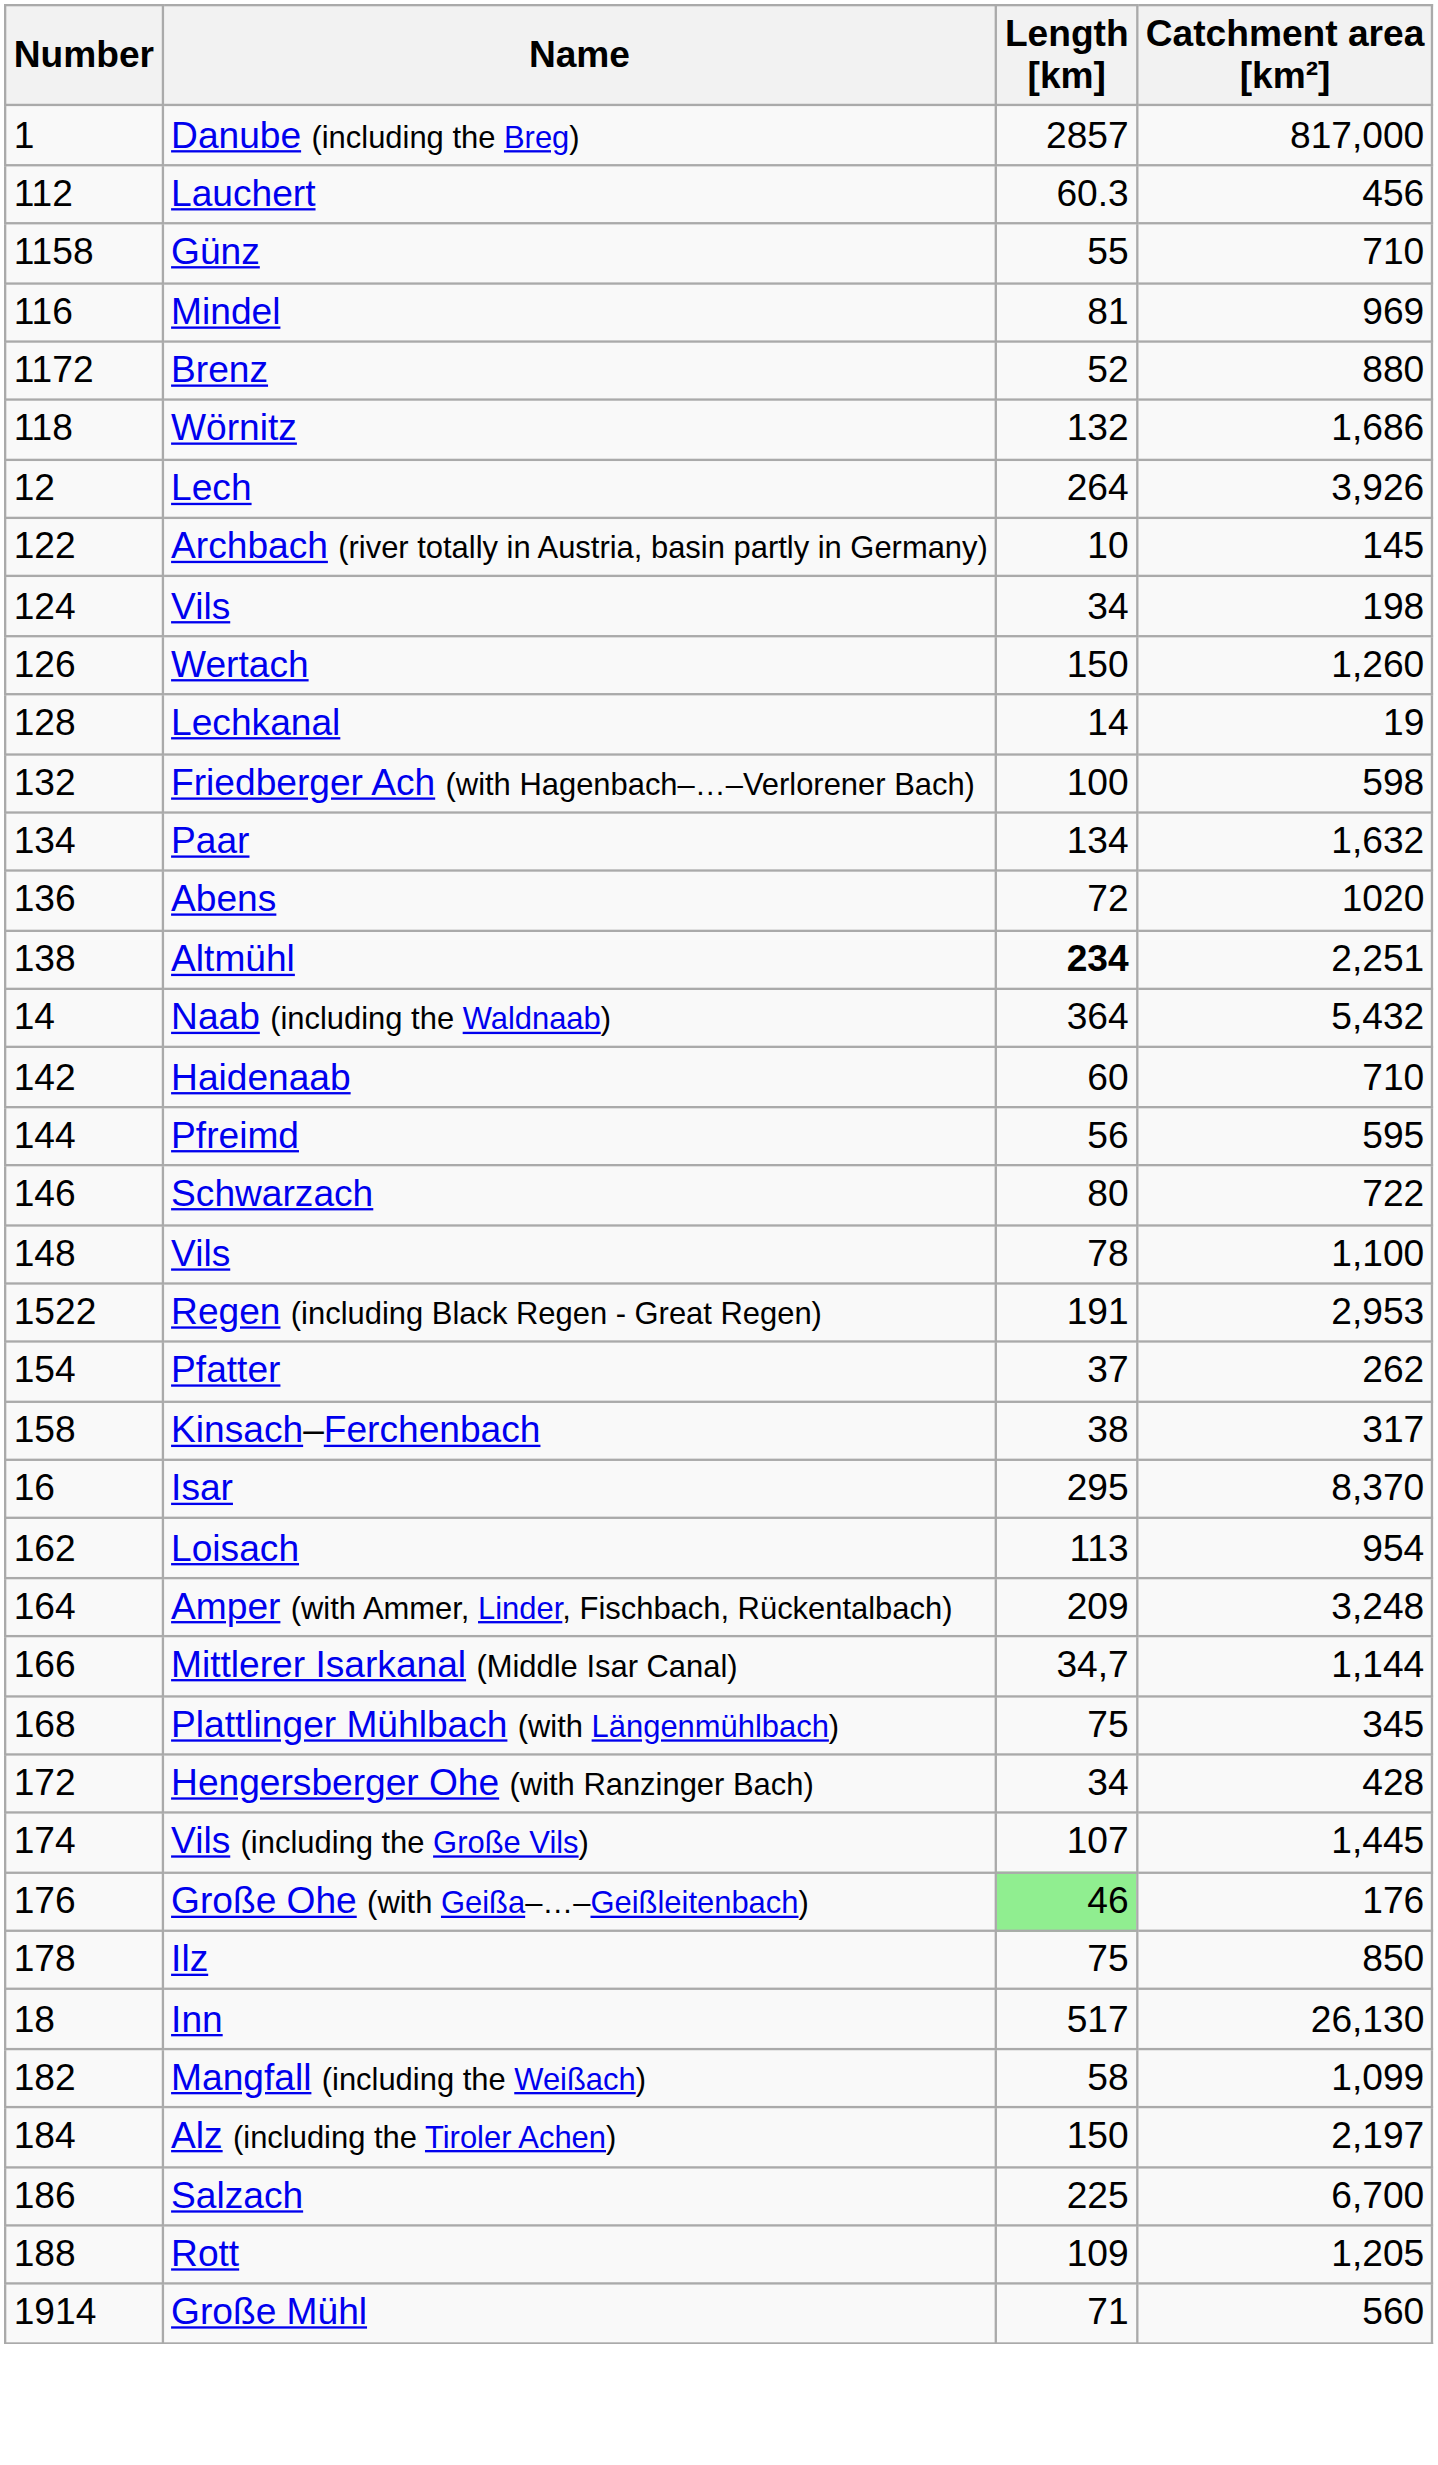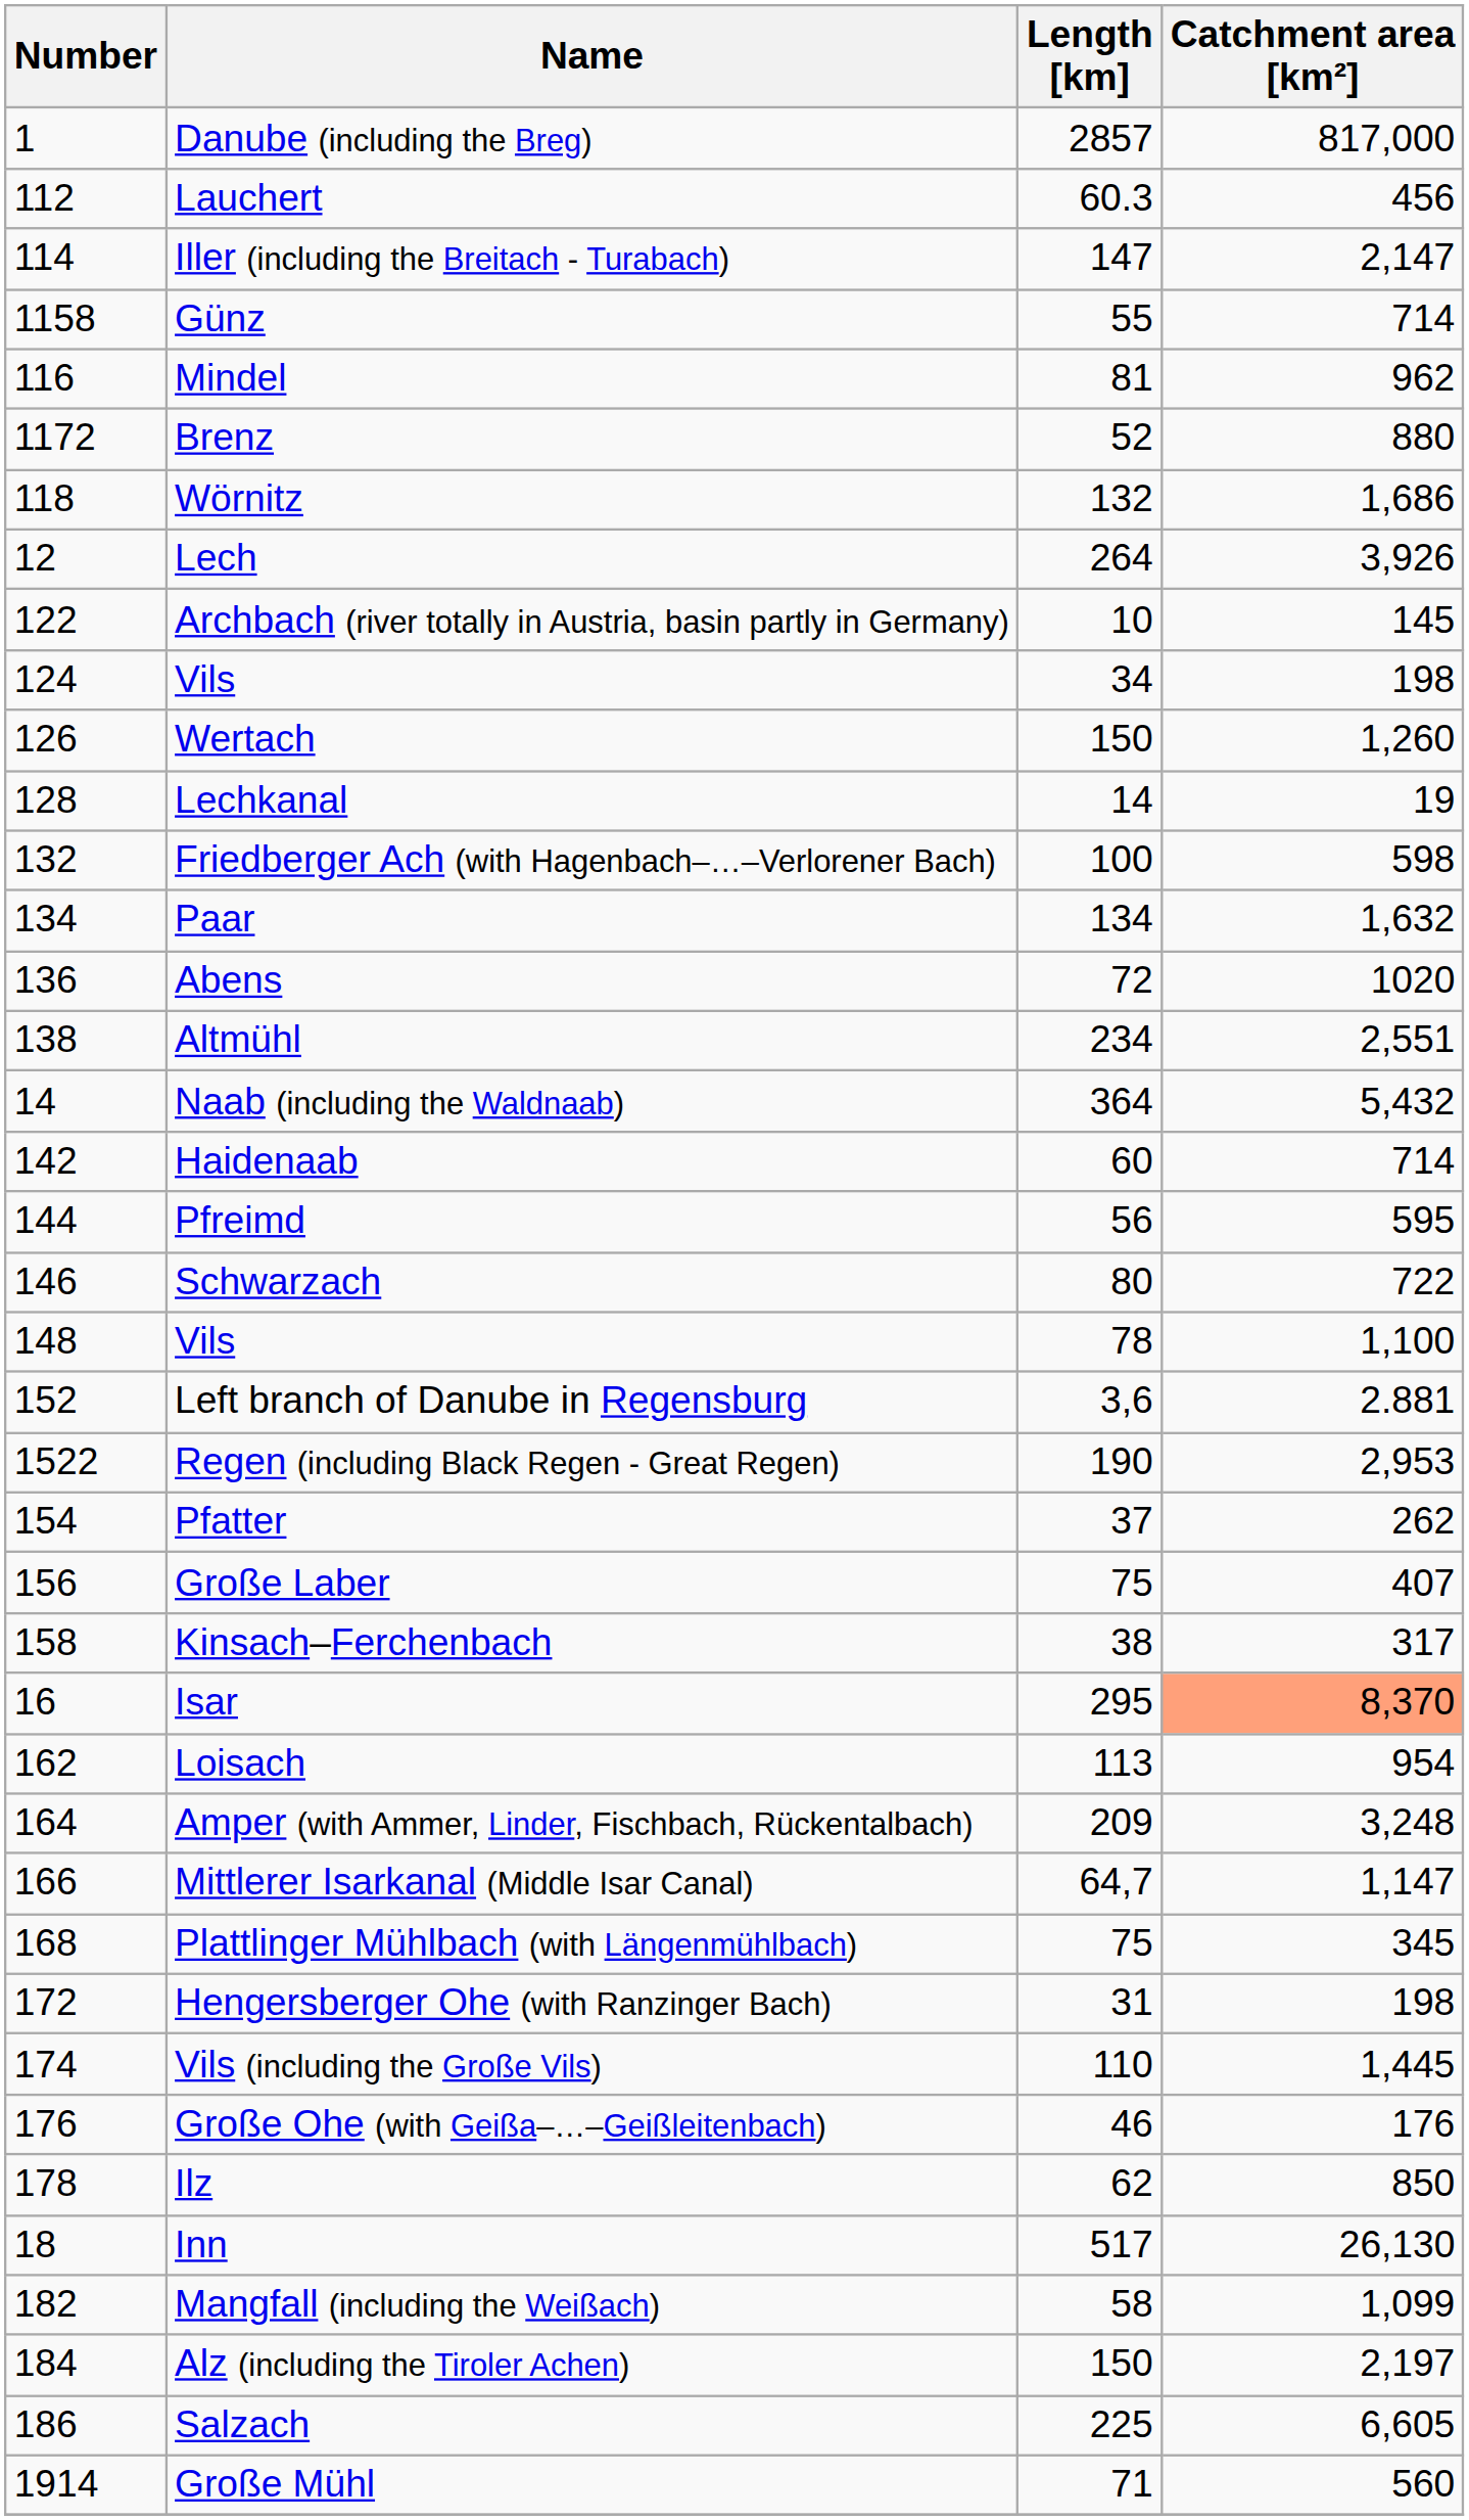+ row: 114 | Iller (including the Breitach - Turabach) | 147 | 2,147
Günz | Catchment area [km²]: 710 -> 714
Mindel | Catchment area [km²]: 969 -> 962
Altmühl | Length [km]: bold -> normal
Altmühl | Catchment area [km²]: 2,251 -> 2,551
Haidenaab | Catchment area [km²]: 710 -> 714
+ row: 152 | Left branch of Danube in Regensburg | 3,6 | 2.881
Regen (including Black Regen - Great Regen) | Length [km]: 191 -> 190
+ row: 156 | Große Laber | 75 | 407
Isar | Catchment area [km²]: no background -> lightsalmon background
Mittlerer Isarkanal (Middle Isar Canal) | Length [km]: 34,7 -> 64,7
Mittlerer Isarkanal (Middle Isar Canal) | Catchment area [km²]: 1,144 -> 1,147
Hengersberger Ohe (with Ranzinger Bach) | Length [km]: 34 -> 31
Hengersberger Ohe (with Ranzinger Bach) | Catchment area [km²]: 428 -> 198
Vils (including the Große Vils) | Length [km]: 107 -> 110
Große Ohe (with Geißa–…–Geißleitenbach) | Length [km]: lightgreen background -> no background
Ilz | Length [km]: 75 -> 62
Salzach | Catchment area [km²]: 6,700 -> 6,605
- row: 188 | Rott | 109 | 1,205
